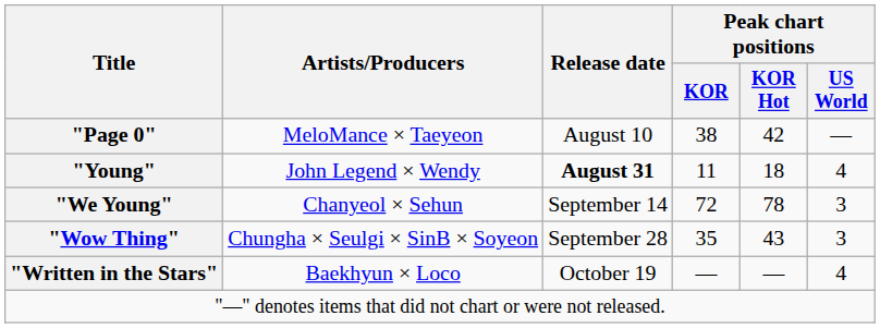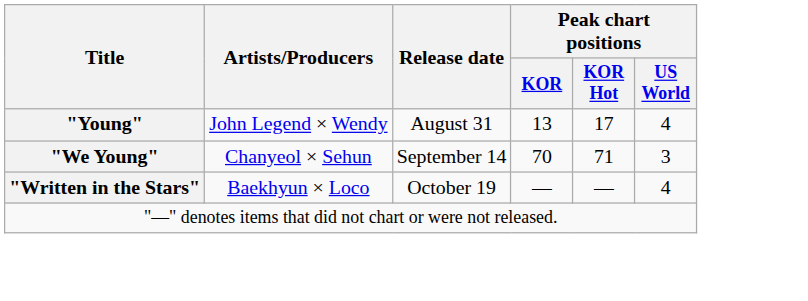- row: "Page 0" | MeloMance × Taeyeon | August 10 | 38 | 42 | —
"Young" | Release date: bold -> normal
"Young" | Peak chart positions / KOR: 11 -> 13
"Young" | Peak chart positions / KOR Hot: 18 -> 17
"We Young" | Peak chart positions / KOR: 72 -> 70
"We Young" | Peak chart positions / KOR Hot: 78 -> 71
- row: "Wow Thing" | Chungha × Seulgi × SinB × Soyeon | September 28 | 35 | 43 | 3
